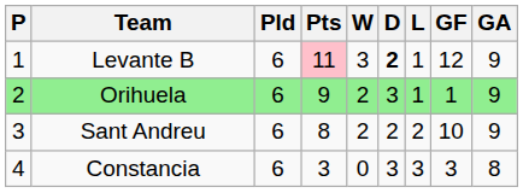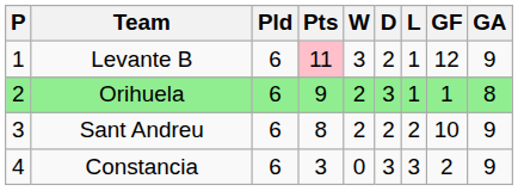Levante B | D: bold -> normal
Orihuela | GA: 9 -> 8
Constancia | GF: 3 -> 2
Constancia | GA: 8 -> 9
